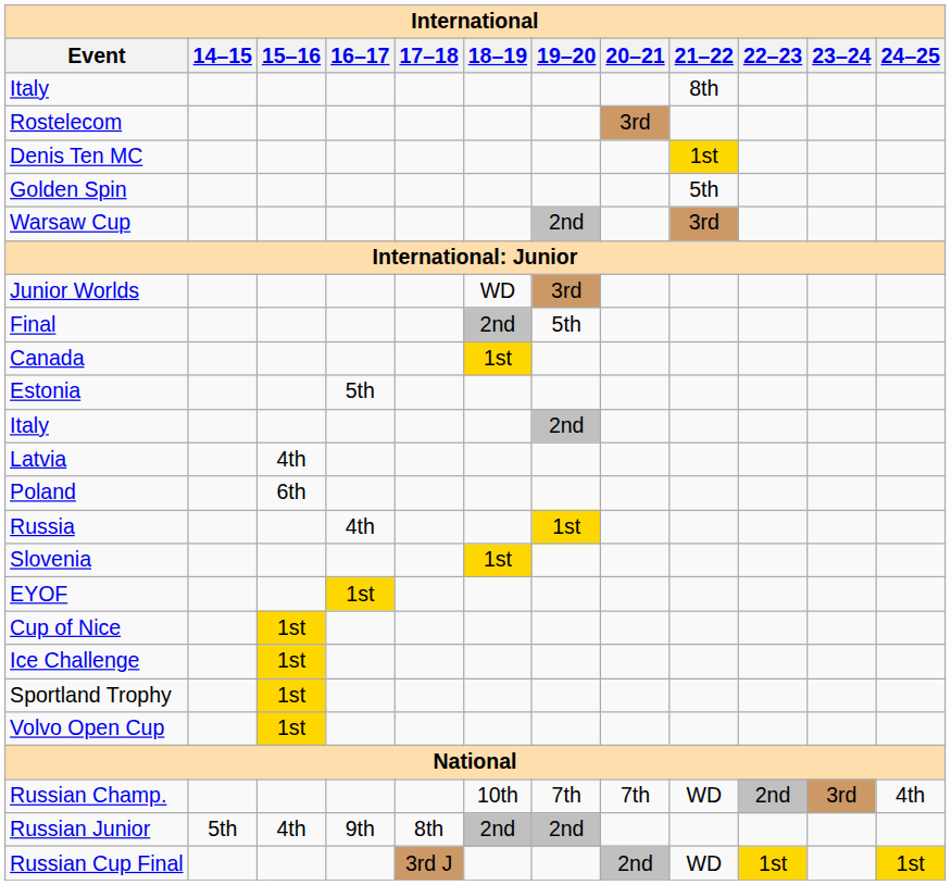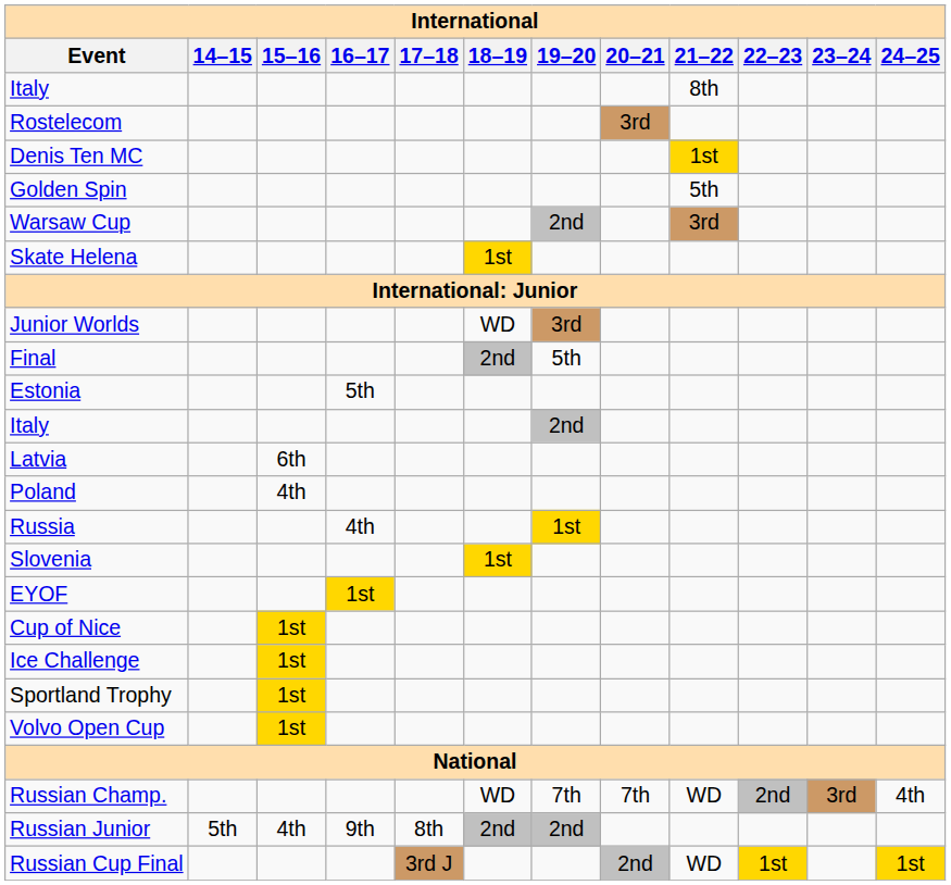+ row: Skate Helena | 1st
- row: Canada | 1st
Latvia | 15–16: 4th -> 6th
Poland | 15–16: 6th -> 4th
Russian Champ. | 18–19: 10th -> WD
